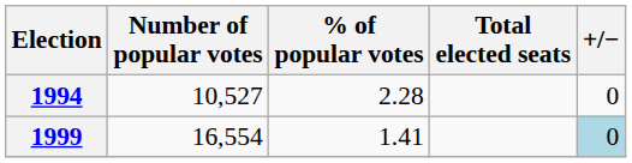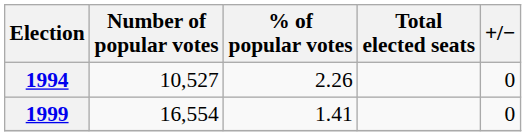1994 | % of popular votes: 2.28 -> 2.26
1999 | +/−: lightblue background -> no background
